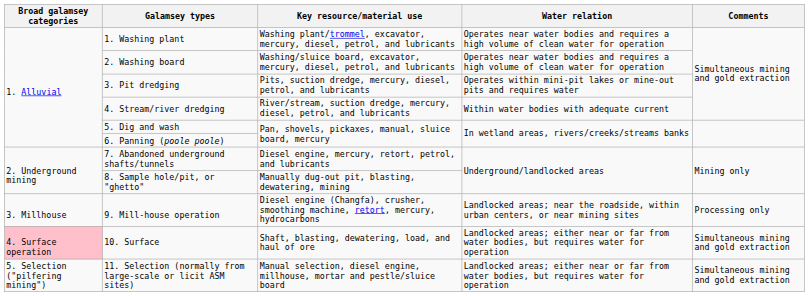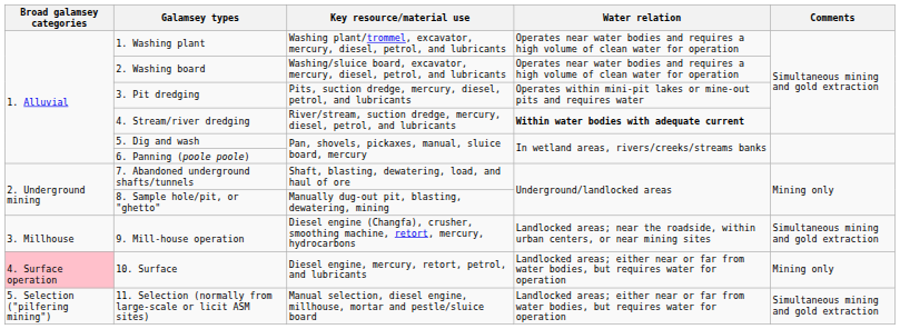4. Stream/river dredging | Water relation: normal -> bold
7. Abandoned underground shafts/tunnels | Key resource/material use: Diesel engine, mercury, retort, petrol, and lubricants -> Shaft, blasting, dewatering, load, and haul of ore
9. Mill-house operation | Comments: Processing only -> Simultaneous mining and gold extraction
10. Surface | Key resource/material use: Shaft, blasting, dewatering, load, and haul of ore -> Diesel engine, mercury, retort, petrol, and lubricants
10. Surface | Comments: Simultaneous mining and gold extraction -> Mining only
